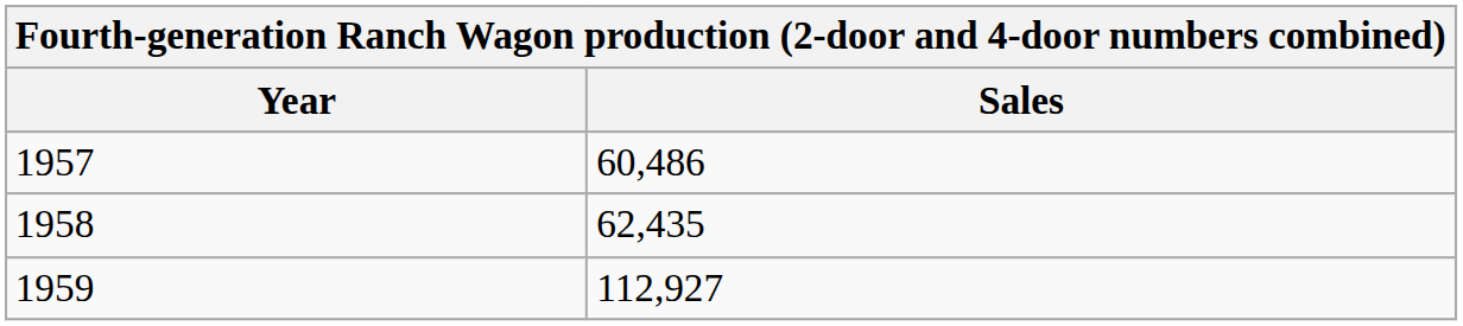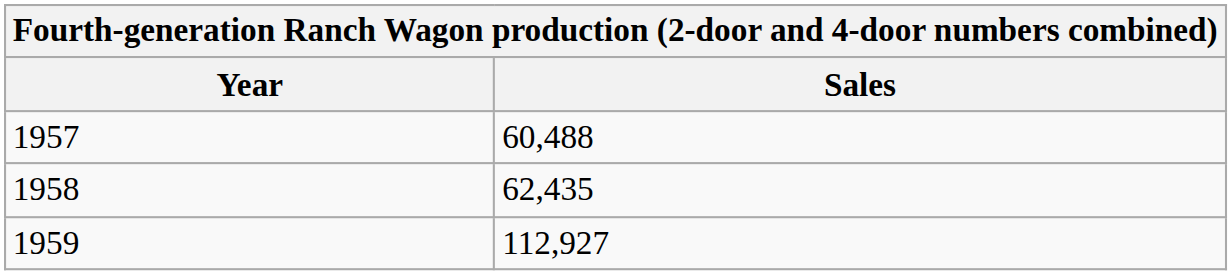1957 | Sales: 60,486 -> 60,488
